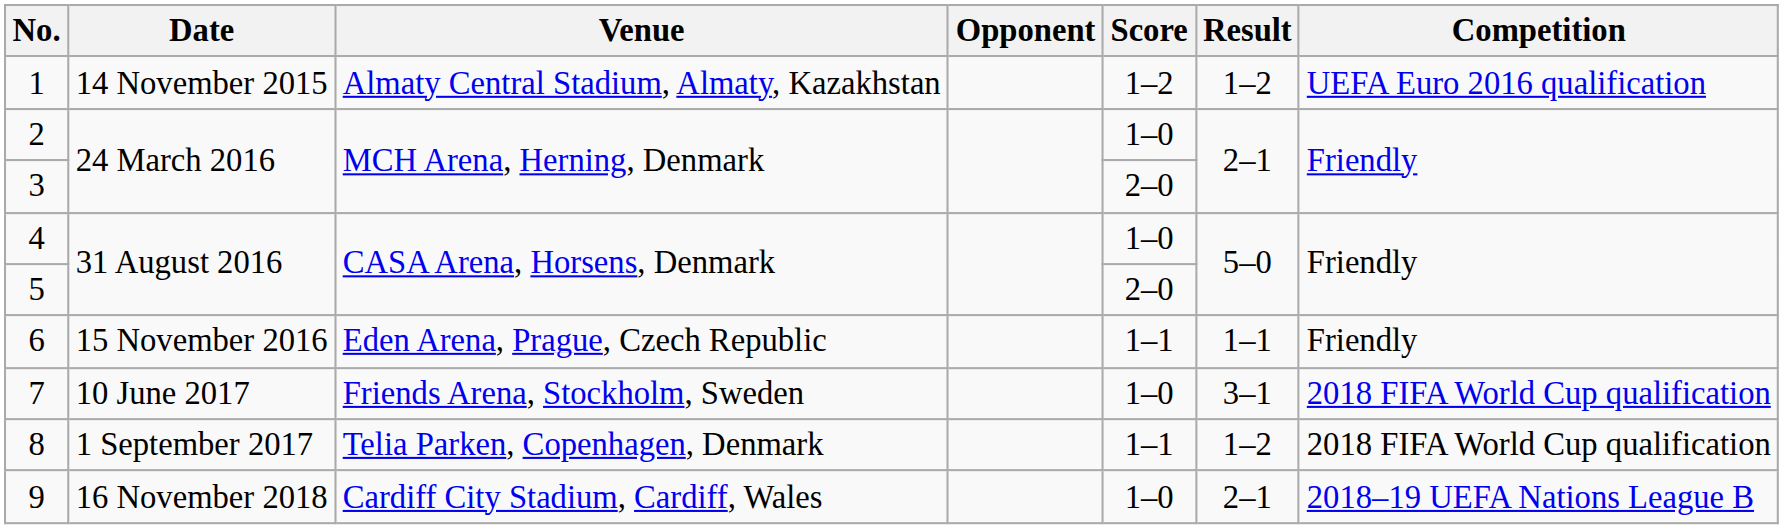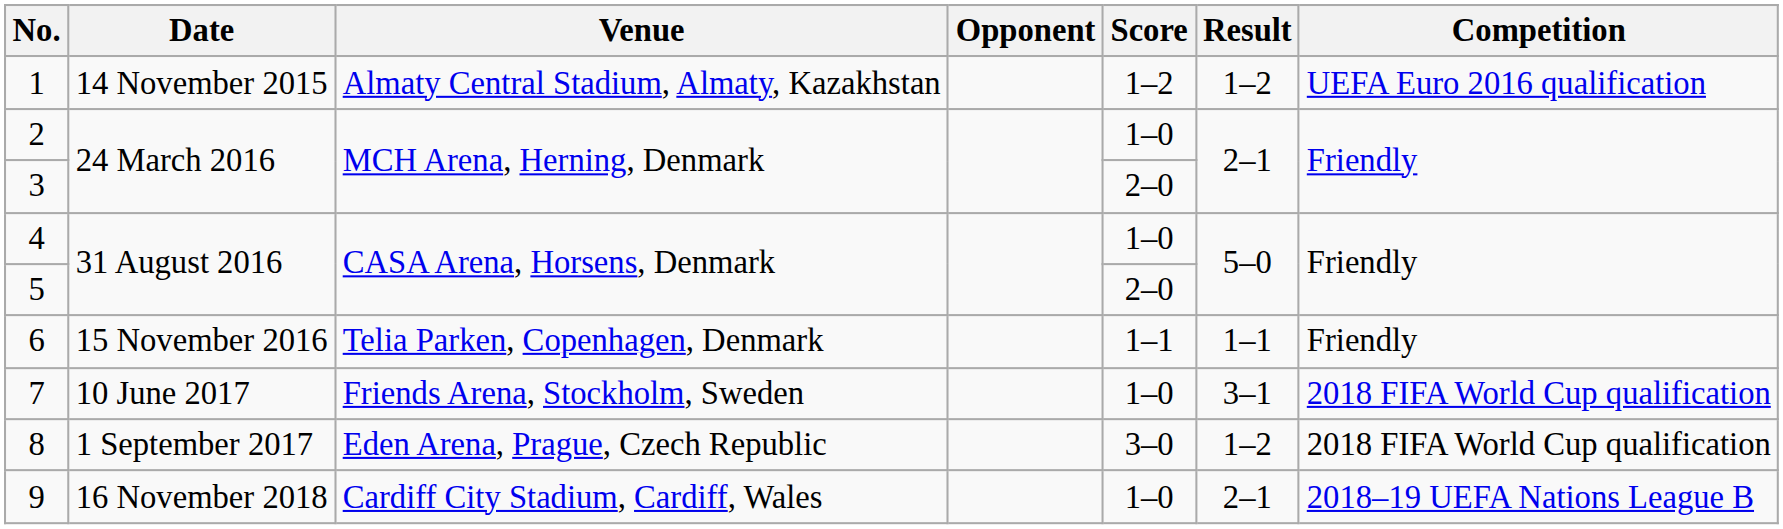6 | Venue: Eden Arena, Prague, Czech Republic -> Telia Parken, Copenhagen, Denmark
8 | Venue: Telia Parken, Copenhagen, Denmark -> Eden Arena, Prague, Czech Republic
8 | Score: 1–1 -> 3–0
